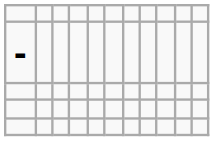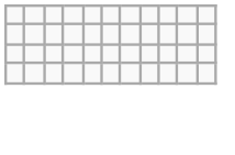- row: -
